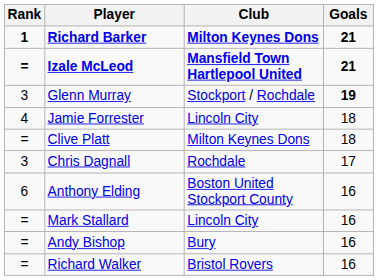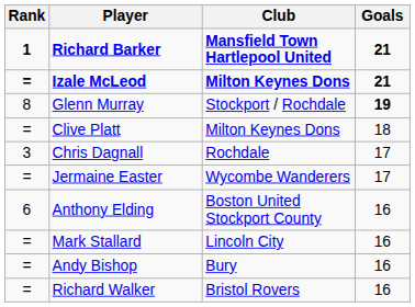Richard Barker | Club: Milton Keynes Dons -> Mansfield Town Hartlepool United
Izale McLeod | Club: Mansfield Town Hartlepool United -> Milton Keynes Dons
Glenn Murray | Rank: 3 -> 8
- row: 4 | Jamie Forrester | Lincoln City | 18
+ row: = | Jermaine Easter | Wycombe Wanderers | 17
